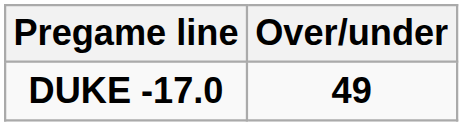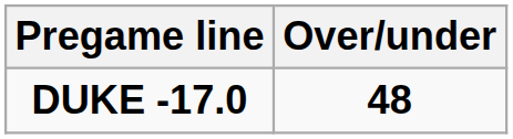DUKE -17.0 | Over/under: 49 -> 48
